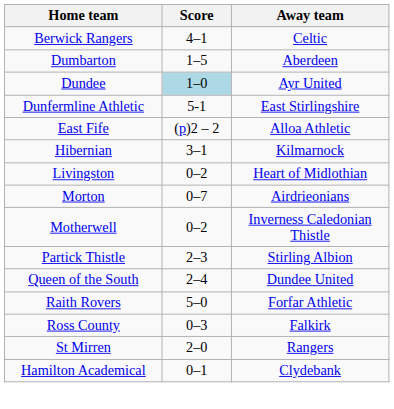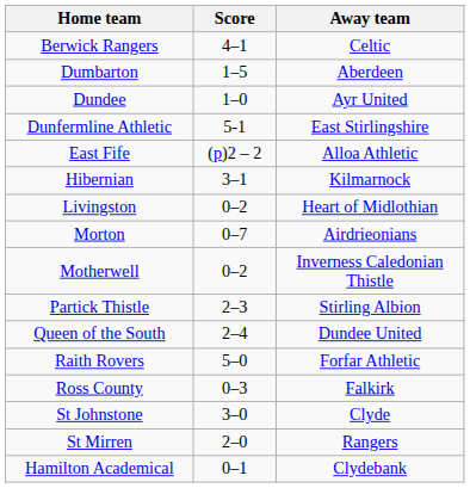Dundee | Score: lightblue background -> no background
+ row: St Johnstone | 3–0 | Clyde
